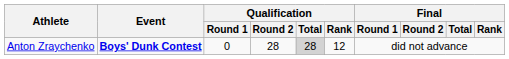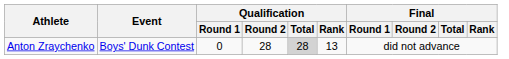Anton Zraychenko | Event: bold -> normal
Anton Zraychenko | Qualification / Rank: 12 -> 13
